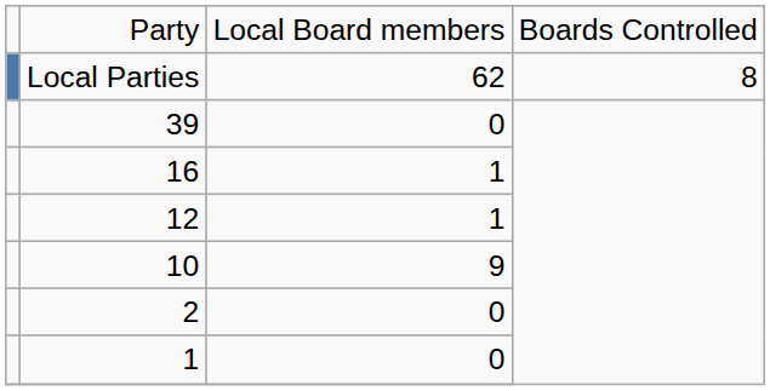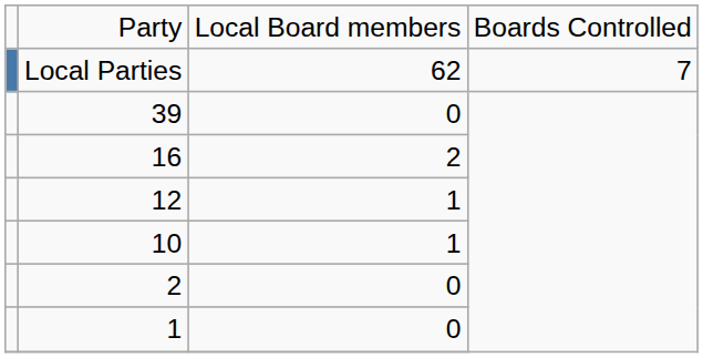Local Parties | column 4: 8 -> 7
16 | column 3: 1 -> 2
10 | column 3: 9 -> 1
